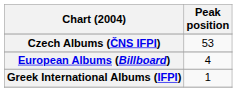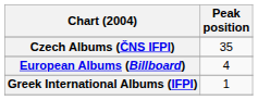Czech Albums (ČNS IFPI) | Peak position: 53 -> 35
